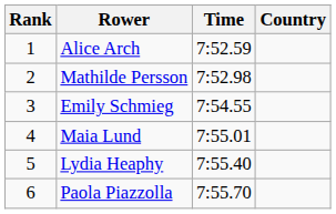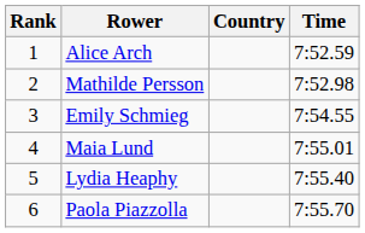columns swapped: Country <-> Time
